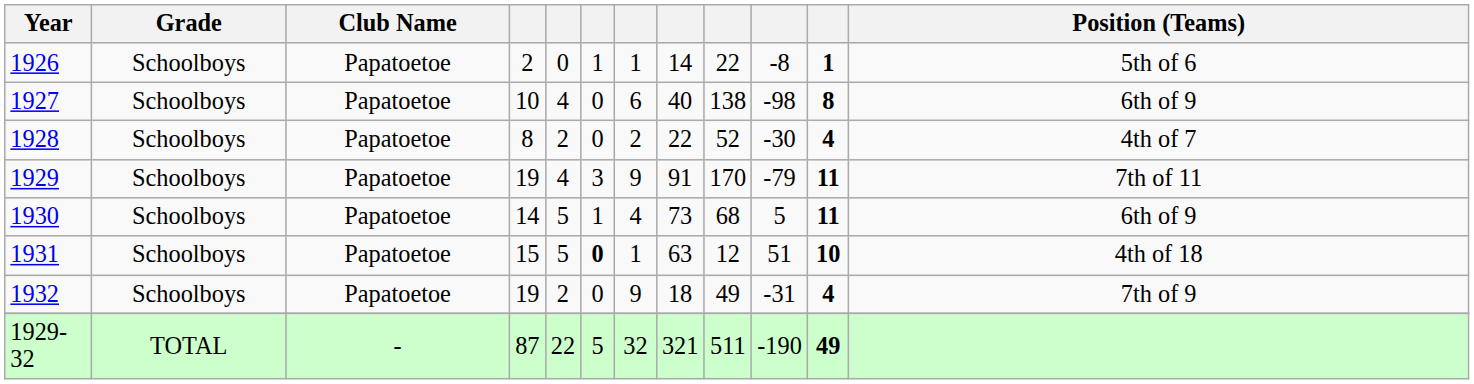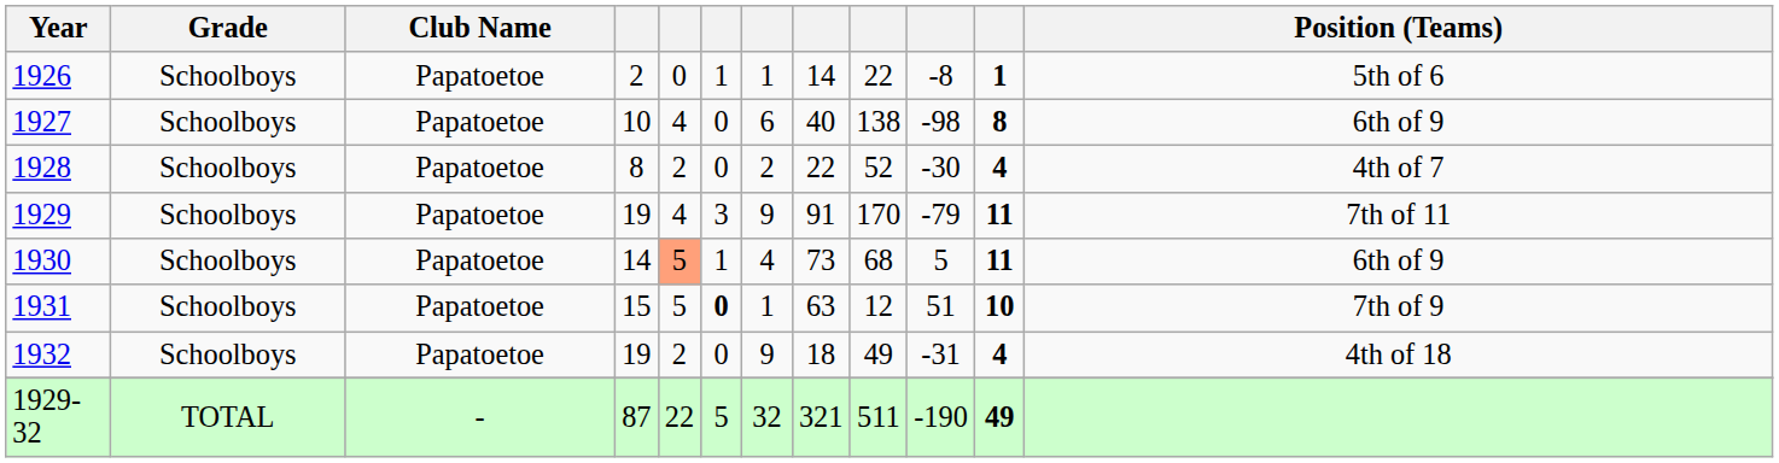1930 | column 5: no background -> lightsalmon background
1931 | Position (Teams): 4th of 18 -> 7th of 9
1932 | Position (Teams): 7th of 9 -> 4th of 18
